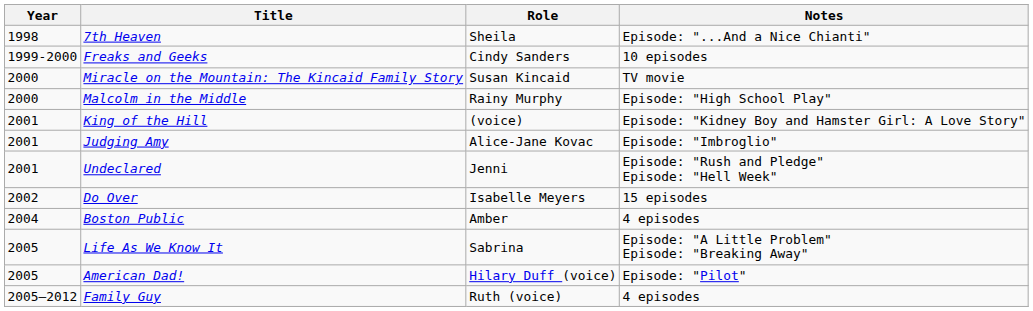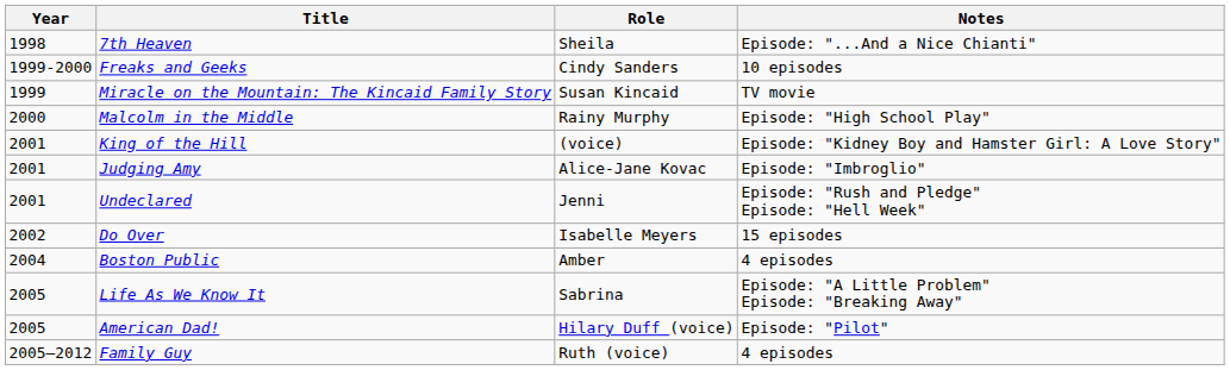Miracle on the Mountain: The Kincaid Family Story | Year: 2000 -> 1999
